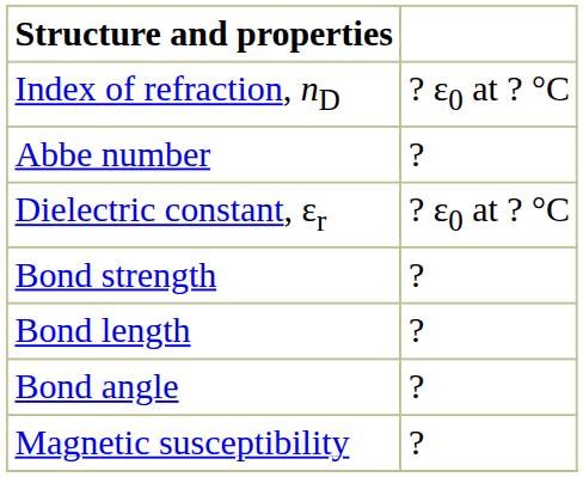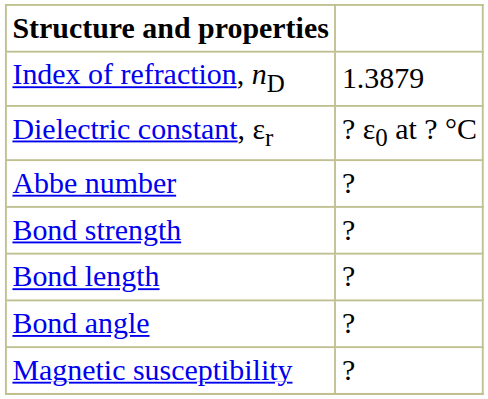Index of refraction, nD | column 2: ? ε0 at ? °C -> 1.3879
rows swapped: Abbe number <-> Dielectric constant, εr
